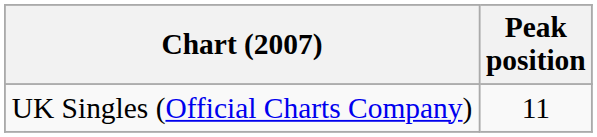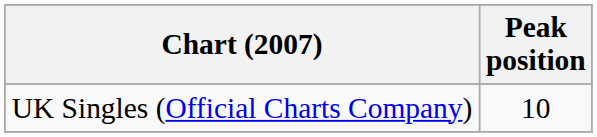UK Singles (Official Charts Company) | Peak position: 11 -> 10
